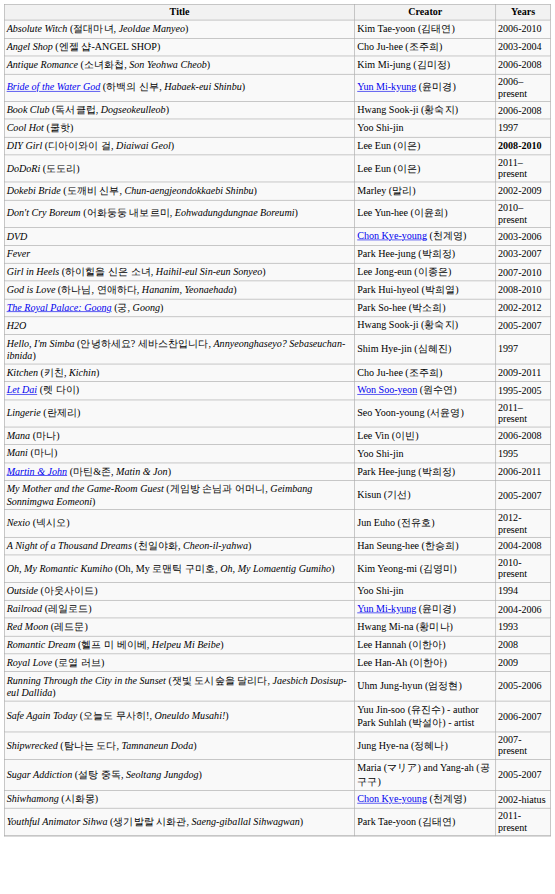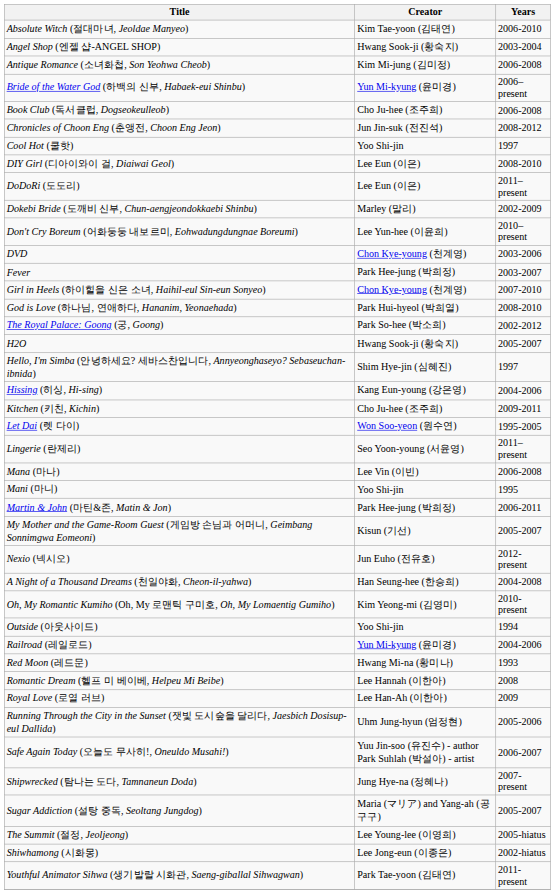Angel Shop (엔젤 샵-ANGEL SHOP) | Creator: Cho Ju-hee (조주희) -> Hwang Sook-ji (황숙지)
Book Club (독서클럽, Dogseokeulleob) | Creator: Hwang Sook-ji (황숙지) -> Cho Ju-hee (조주희)
+ row: Chronicles of Choon Eng (춘앵전, Choon Eng Jeon) | Jun Jin-suk (전진석) | 2008-2012
DIY Girl (디아이와이 걸, Diaiwai Geol) | Years: bold -> normal
Girl in Heels (하이힐을 신은 소녀, Haihil-eul Sin-eun Sonyeo) | Creator: Lee Jong-eun (이종은) -> Chon Kye-young (천계영)
+ row: Hissing (히싱, Hi-sing) | Kang Eun-young (강은영) | 2004-2006
+ row: The Summit (절정, Jeoljeong) | Lee Young-lee (이영희) | 2005-hiatus
Shiwhamong (시화몽) | Creator: Chon Kye-young (천계영) -> Lee Jong-eun (이종은)
